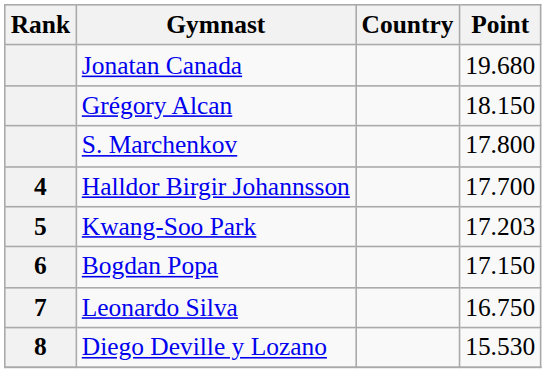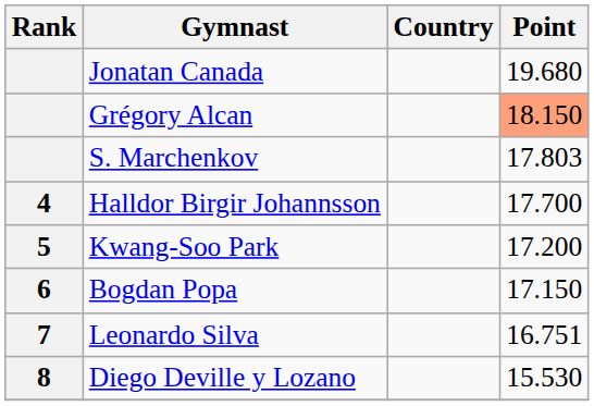Grégory Alcan | Point: no background -> lightsalmon background
S. Marchenkov | Point: 17.800 -> 17.803
Kwang-Soo Park | Point: 17.203 -> 17.200
Leonardo Silva | Point: 16.750 -> 16.751
